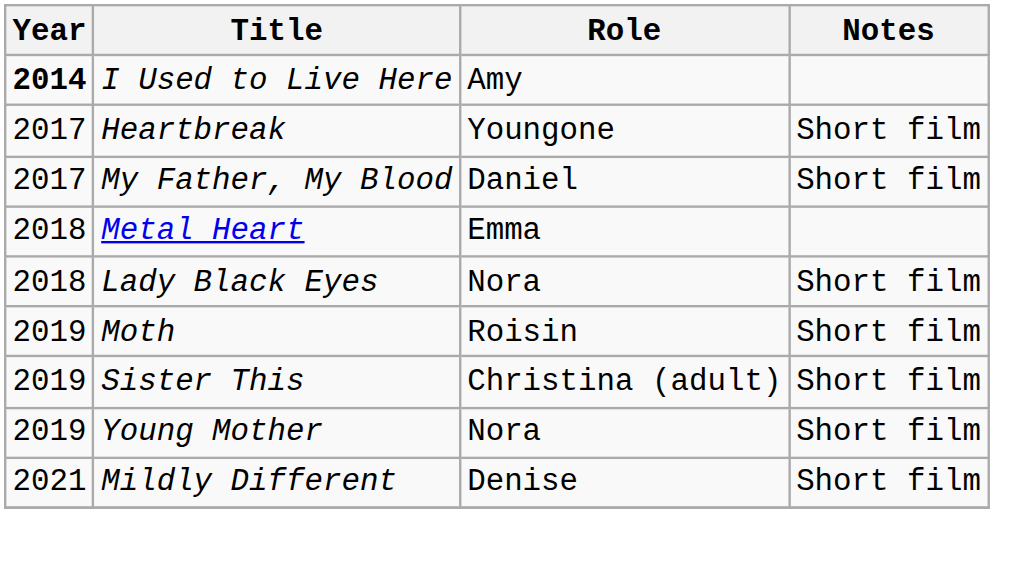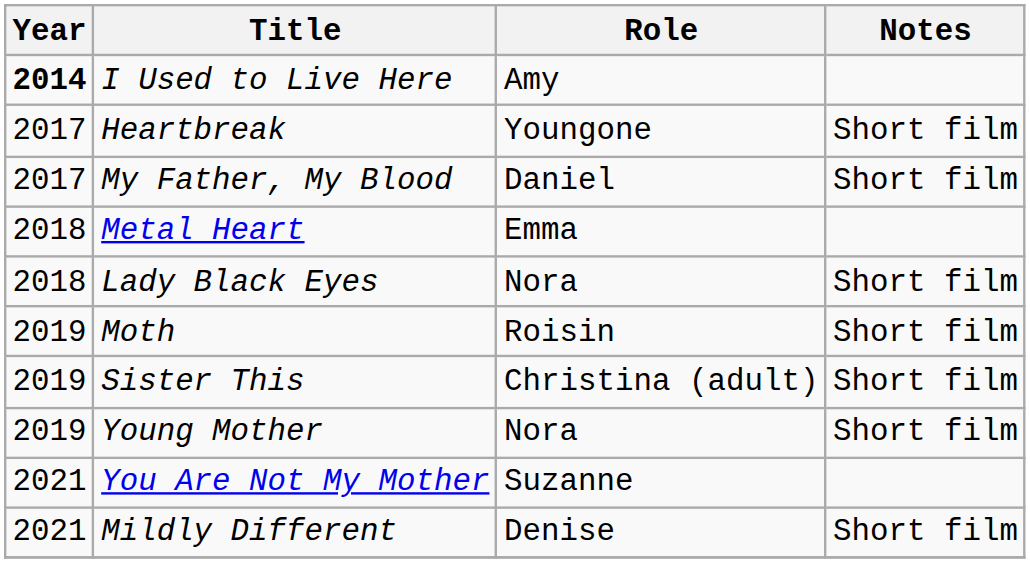+ row: 2021 | You Are Not My Mother | Suzanne
